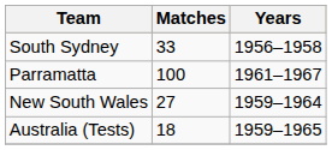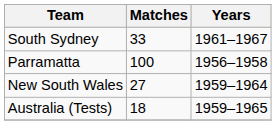South Sydney | Years: 1956–1958 -> 1961–1967
Parramatta | Years: 1961–1967 -> 1956–1958
